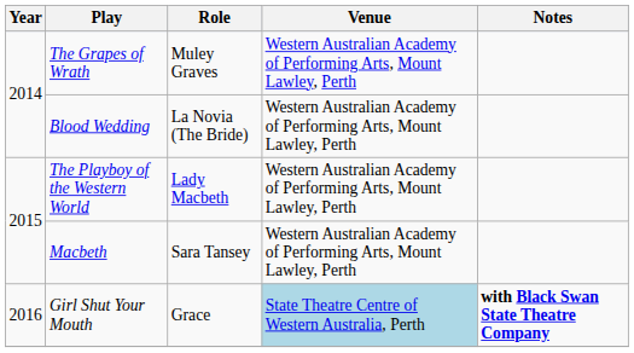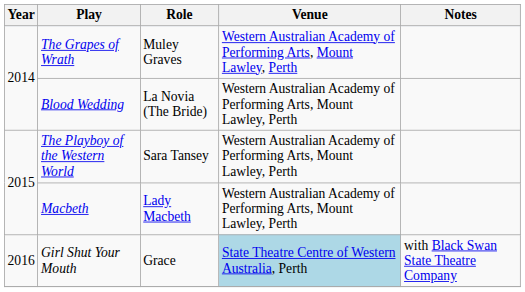The Playboy of the Western World | Role: Lady Macbeth -> Sara Tansey
Macbeth | Role: Sara Tansey -> Lady Macbeth
Girl Shut Your Mouth | Notes: bold -> normal
